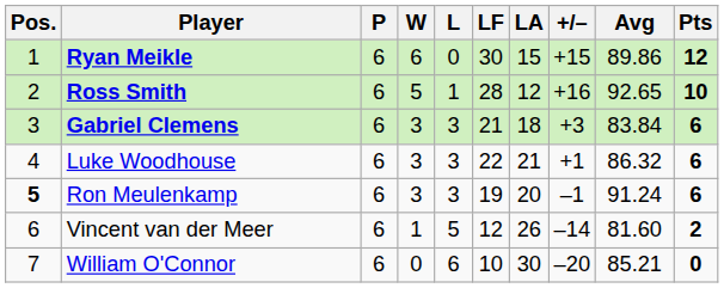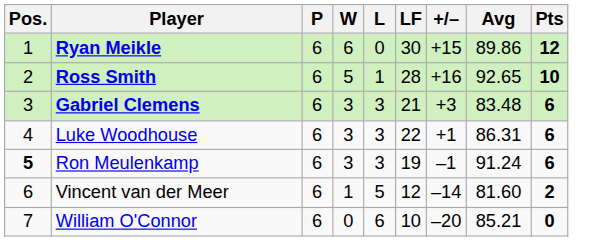- column: LA | 15 | 12 | 18 | 21 | 20 | 26 | 30
Gabriel Clemens | Avg: 83.84 -> 83.48
Luke Woodhouse | Avg: 86.32 -> 86.31
